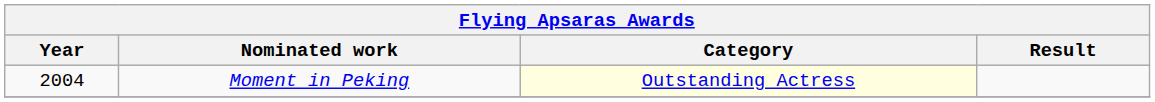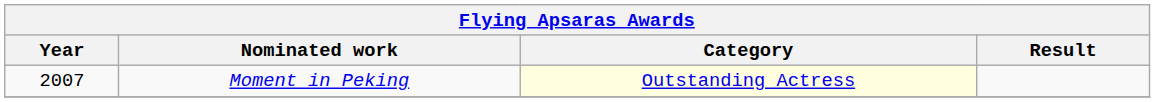Moment in Peking | Year: 2004 -> 2007
